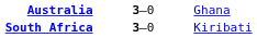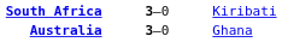rows swapped: Australia <-> South Africa
